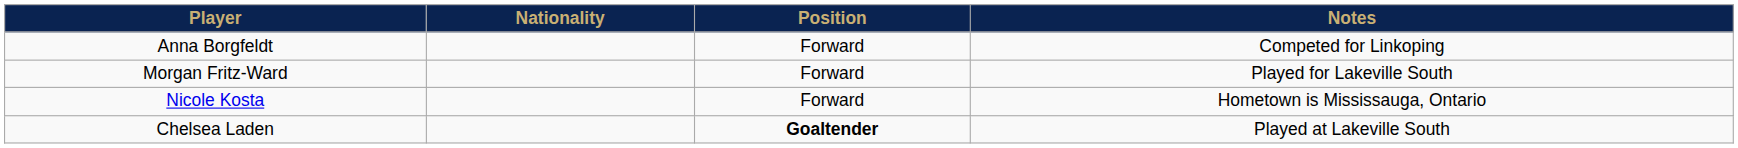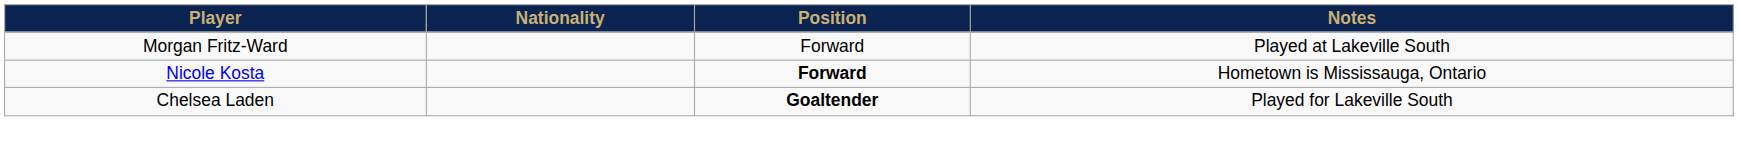- row: Anna Borgfeldt | Forward | Competed for Linkoping
Morgan Fritz-Ward | Notes: Played for Lakeville South -> Played at Lakeville South
Nicole Kosta | Position: normal -> bold
Chelsea Laden | Notes: Played at Lakeville South -> Played for Lakeville South
